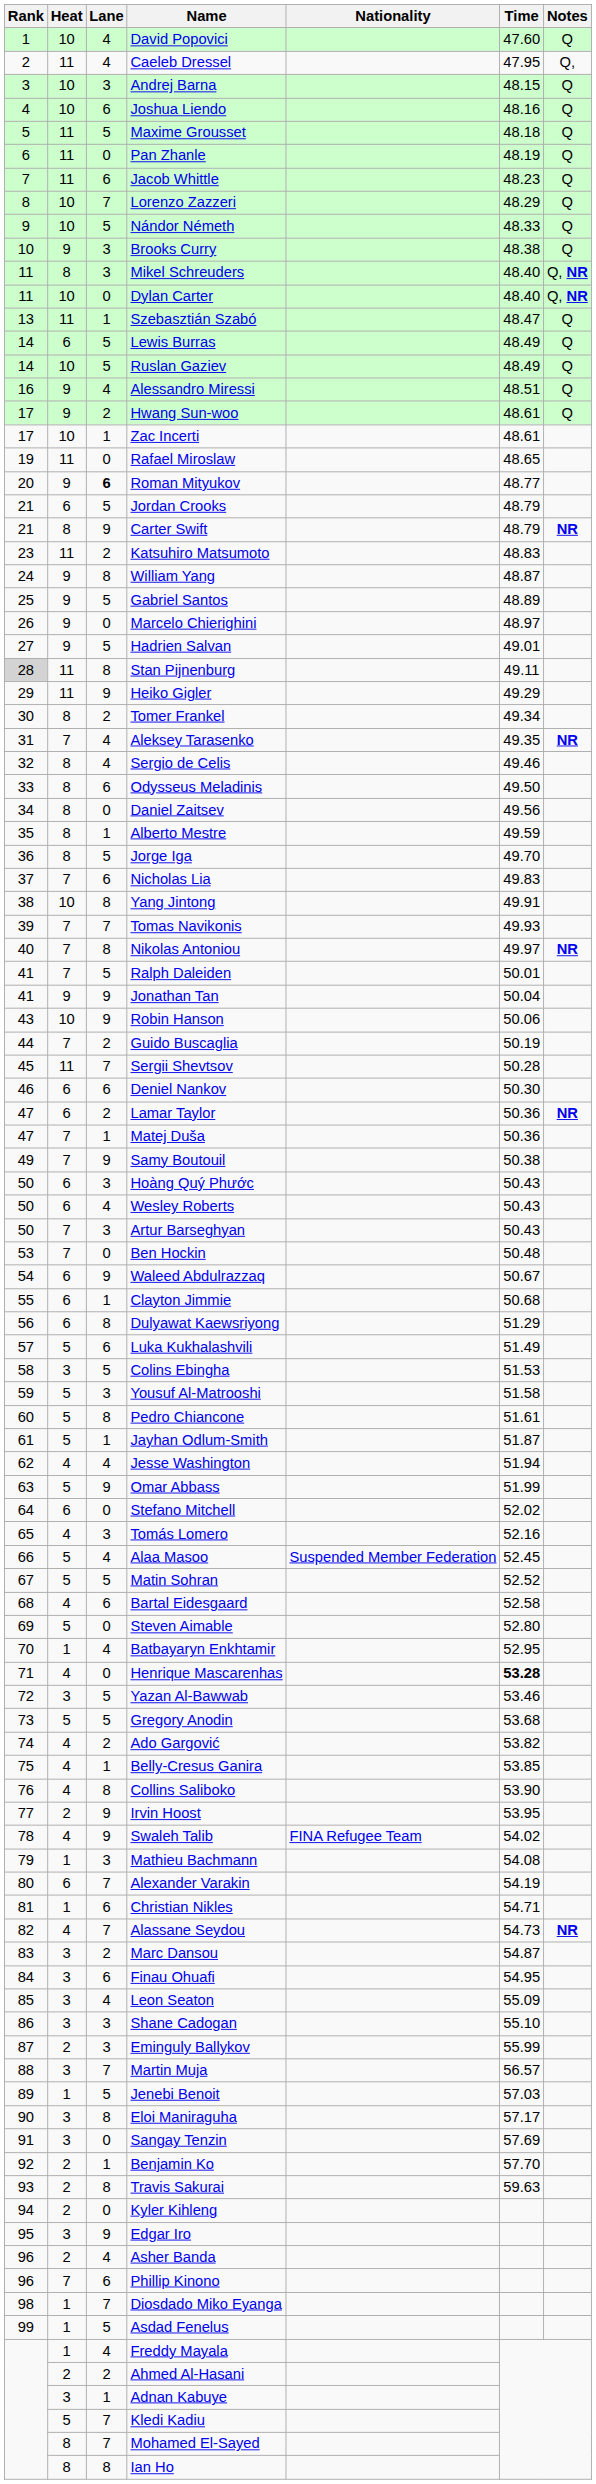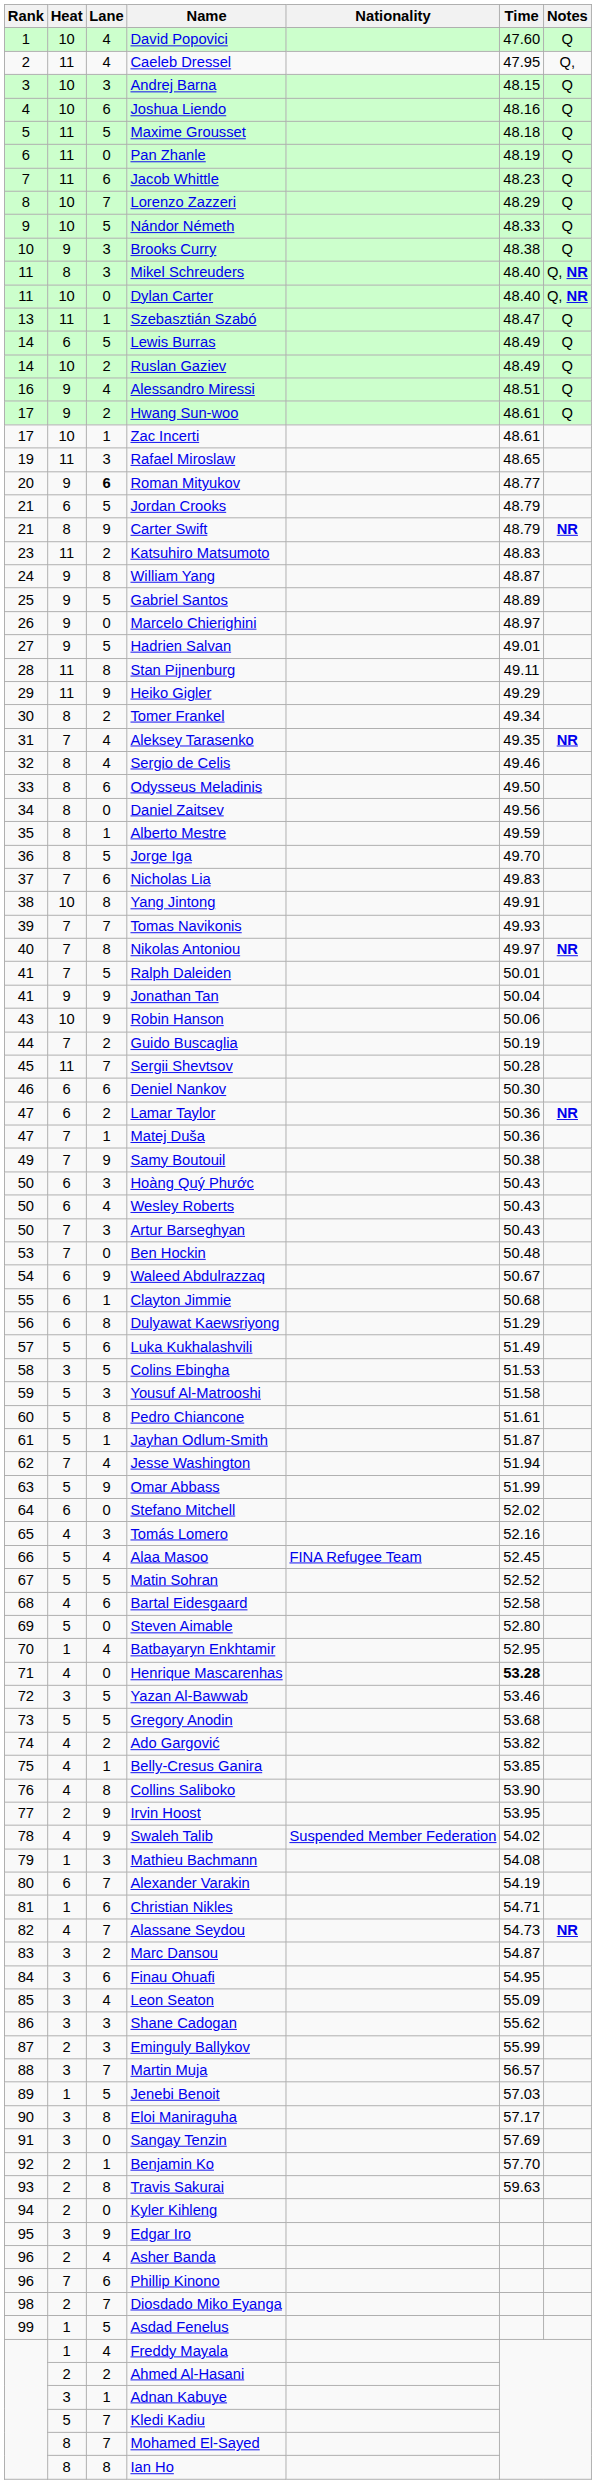Ruslan Gaziev | Lane: 5 -> 2
Rafael Miroslaw | Lane: 0 -> 3
Stan Pijnenburg | Rank: lightgrey background -> no background
Jesse Washington | Heat: 4 -> 7
Alaa Masoo | Nationality: Suspended Member Federation -> FINA Refugee Team
Swaleh Talib | Nationality: FINA Refugee Team -> Suspended Member Federation
Shane Cadogan | Time: 55.10 -> 55.62
Diosdado Miko Eyanga | Heat: 1 -> 2
